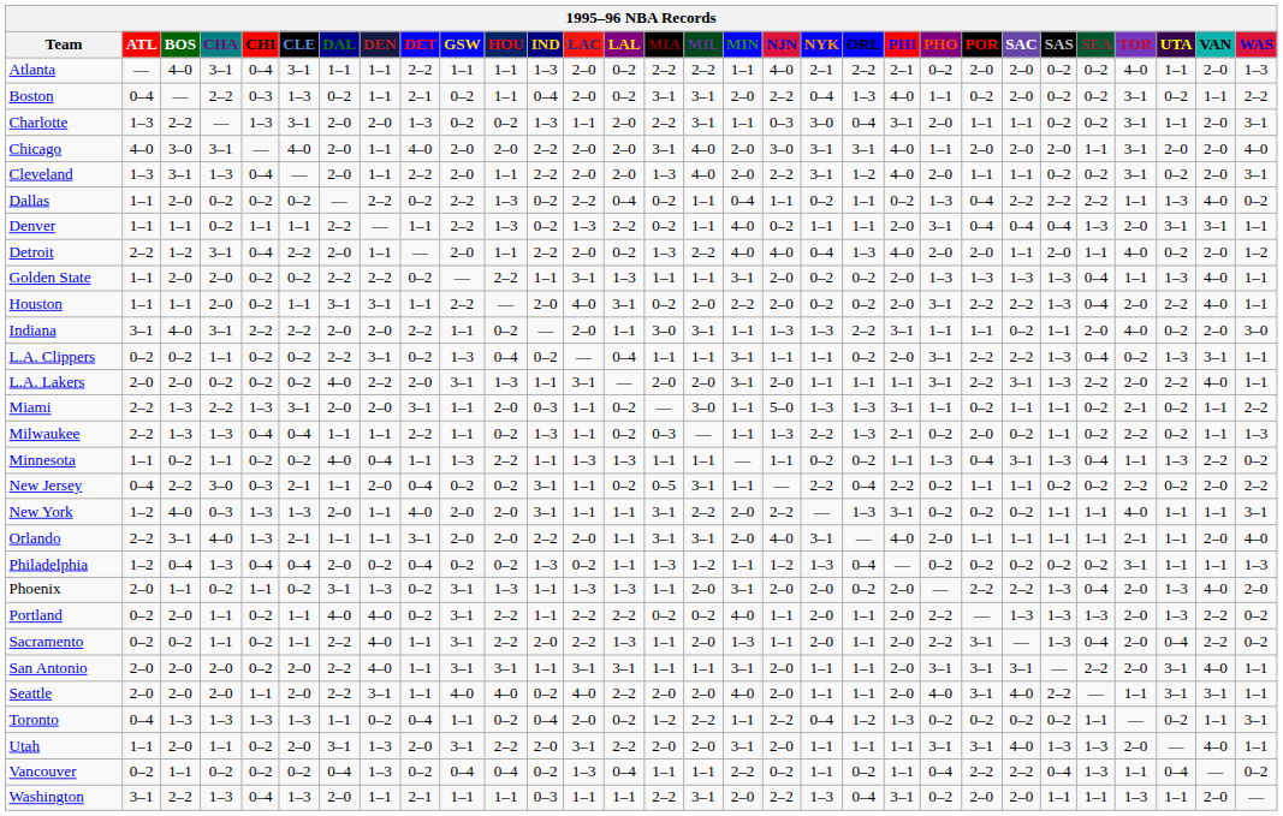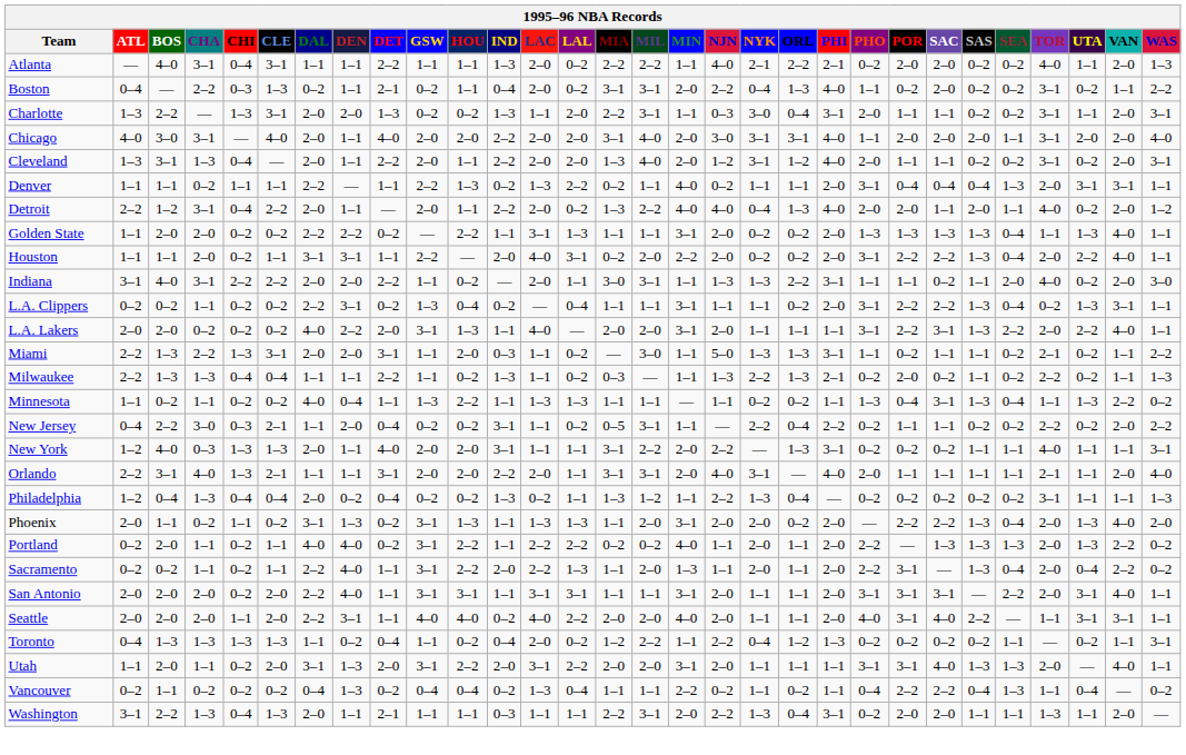Cleveland | NJN: 2–2 -> 1–2
- row: Dallas | 1–1 | 2–0 | 0–2 | 0–2 | 0–2 | — | 2–2 | 0–2 | 2–2 | 1–3 | 0–2 | 2–2 | 0–4 | 0–2 | 1–1 | 0–4 | 1–1 | 0–2 | 1–1 | 0–2 | 1–3 | 0–4 | 2–2 | 2–2 | 2–2 | 1–1 | 1–3 | 4–0 | 0–2
L.A. Lakers | LAC: 3–1 -> 4–0
Philadelphia | NJN: 1–2 -> 2–2
